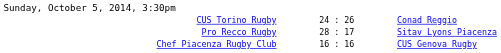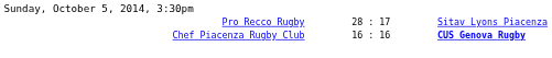- row: CUS Torino Rugby | 24 : 26 | Conad Reggio
Chef Piacenza Rugby Club | column 3: normal -> bold
